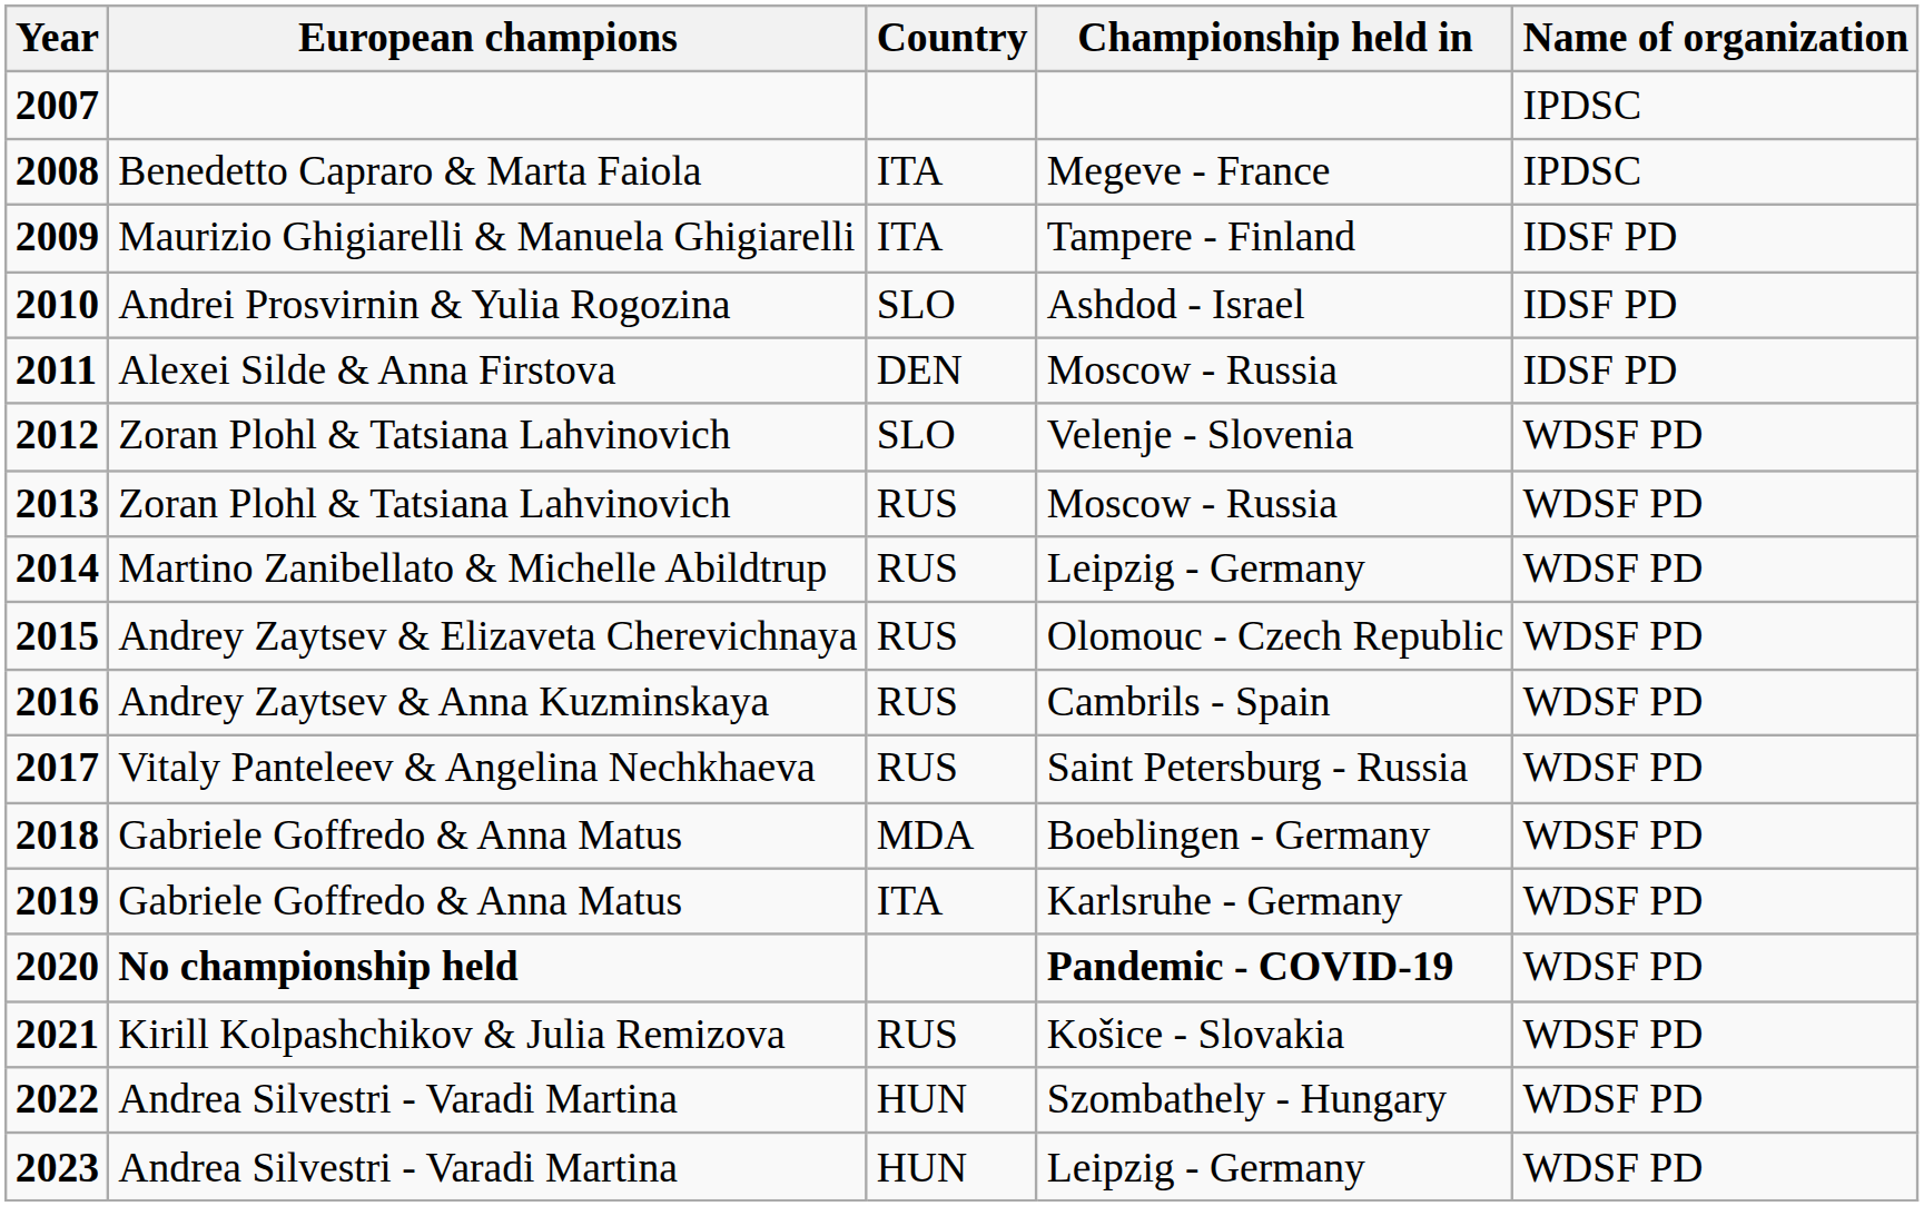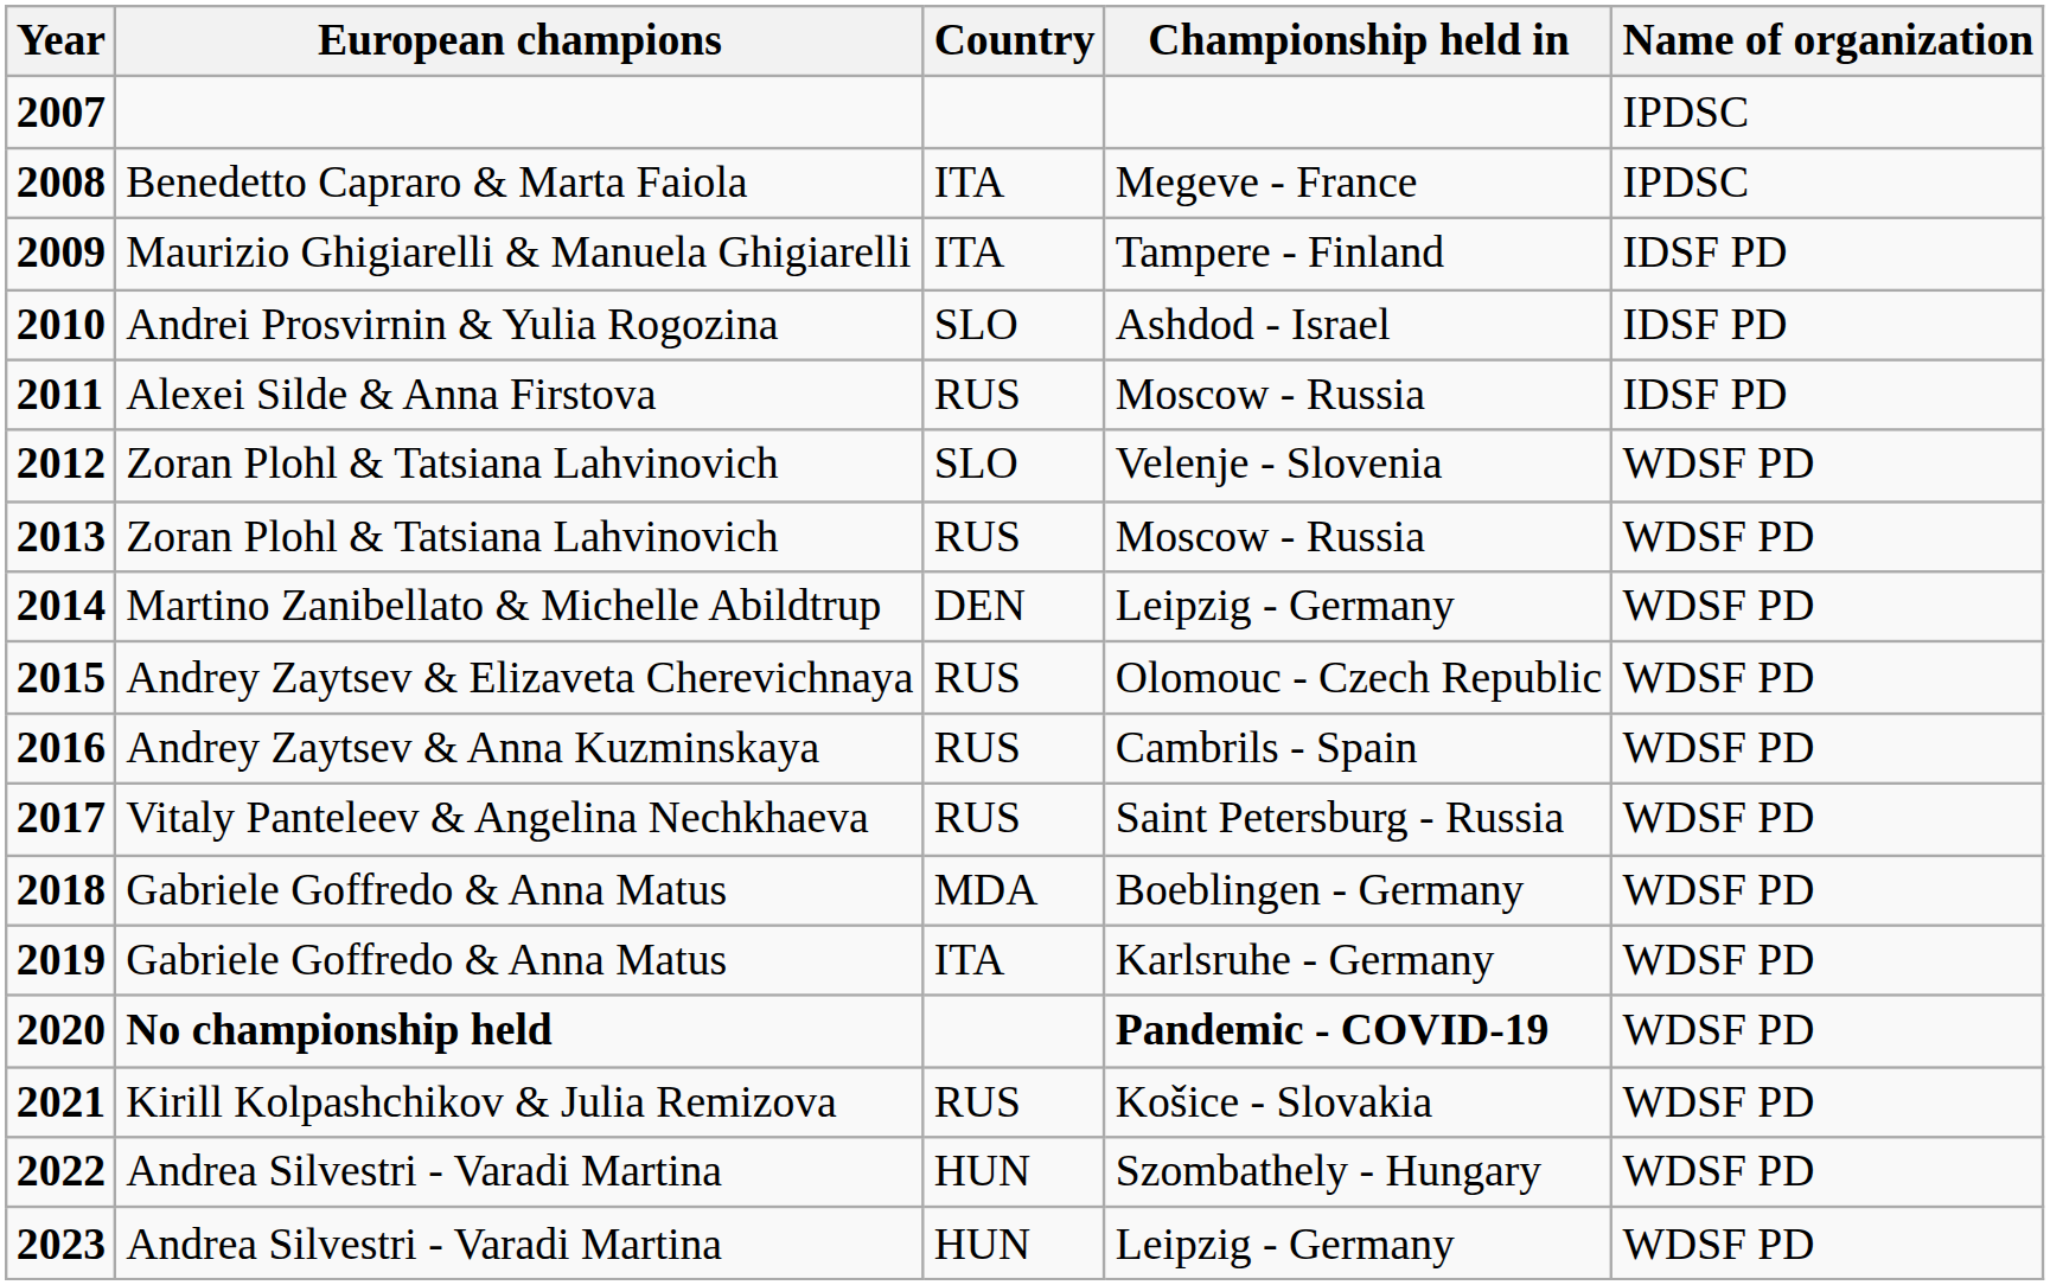2011 | Country: DEN -> RUS
2014 | Country: RUS -> DEN
